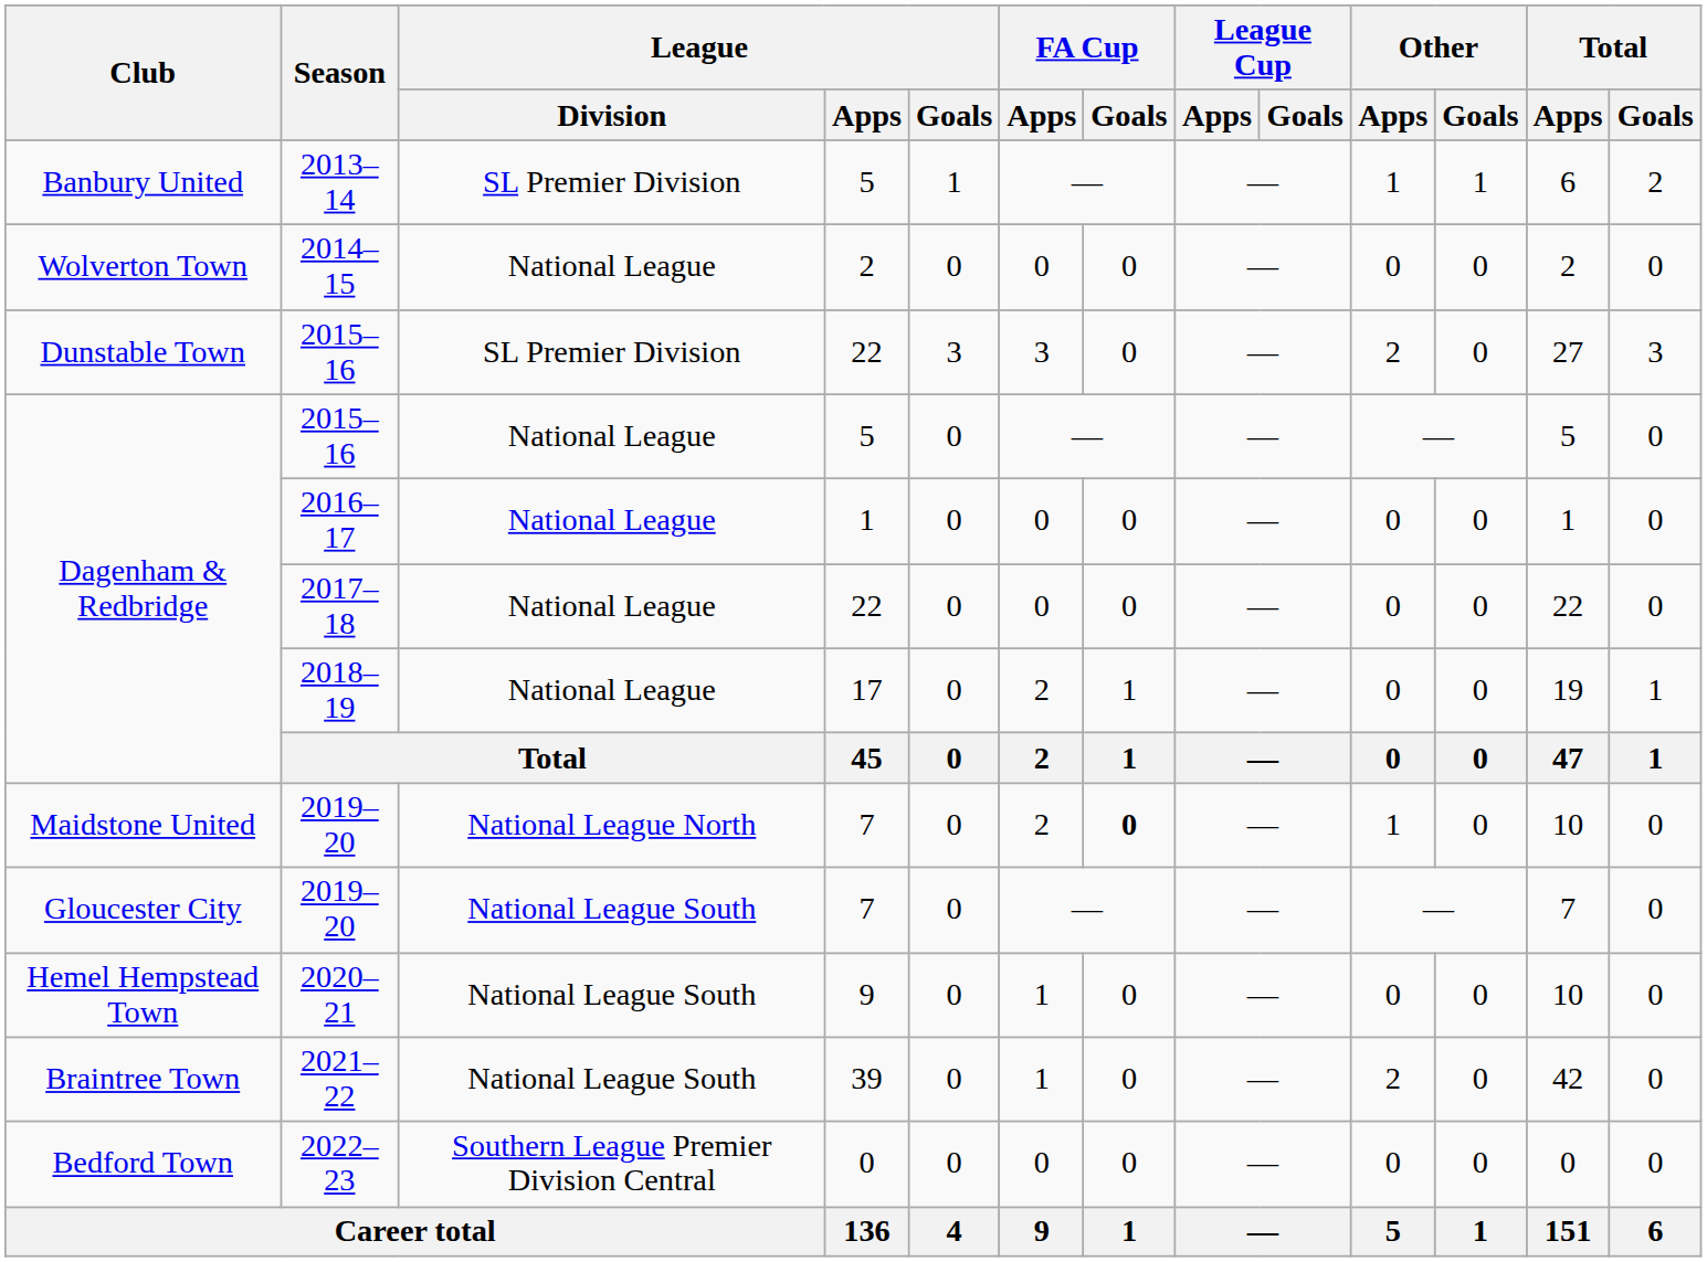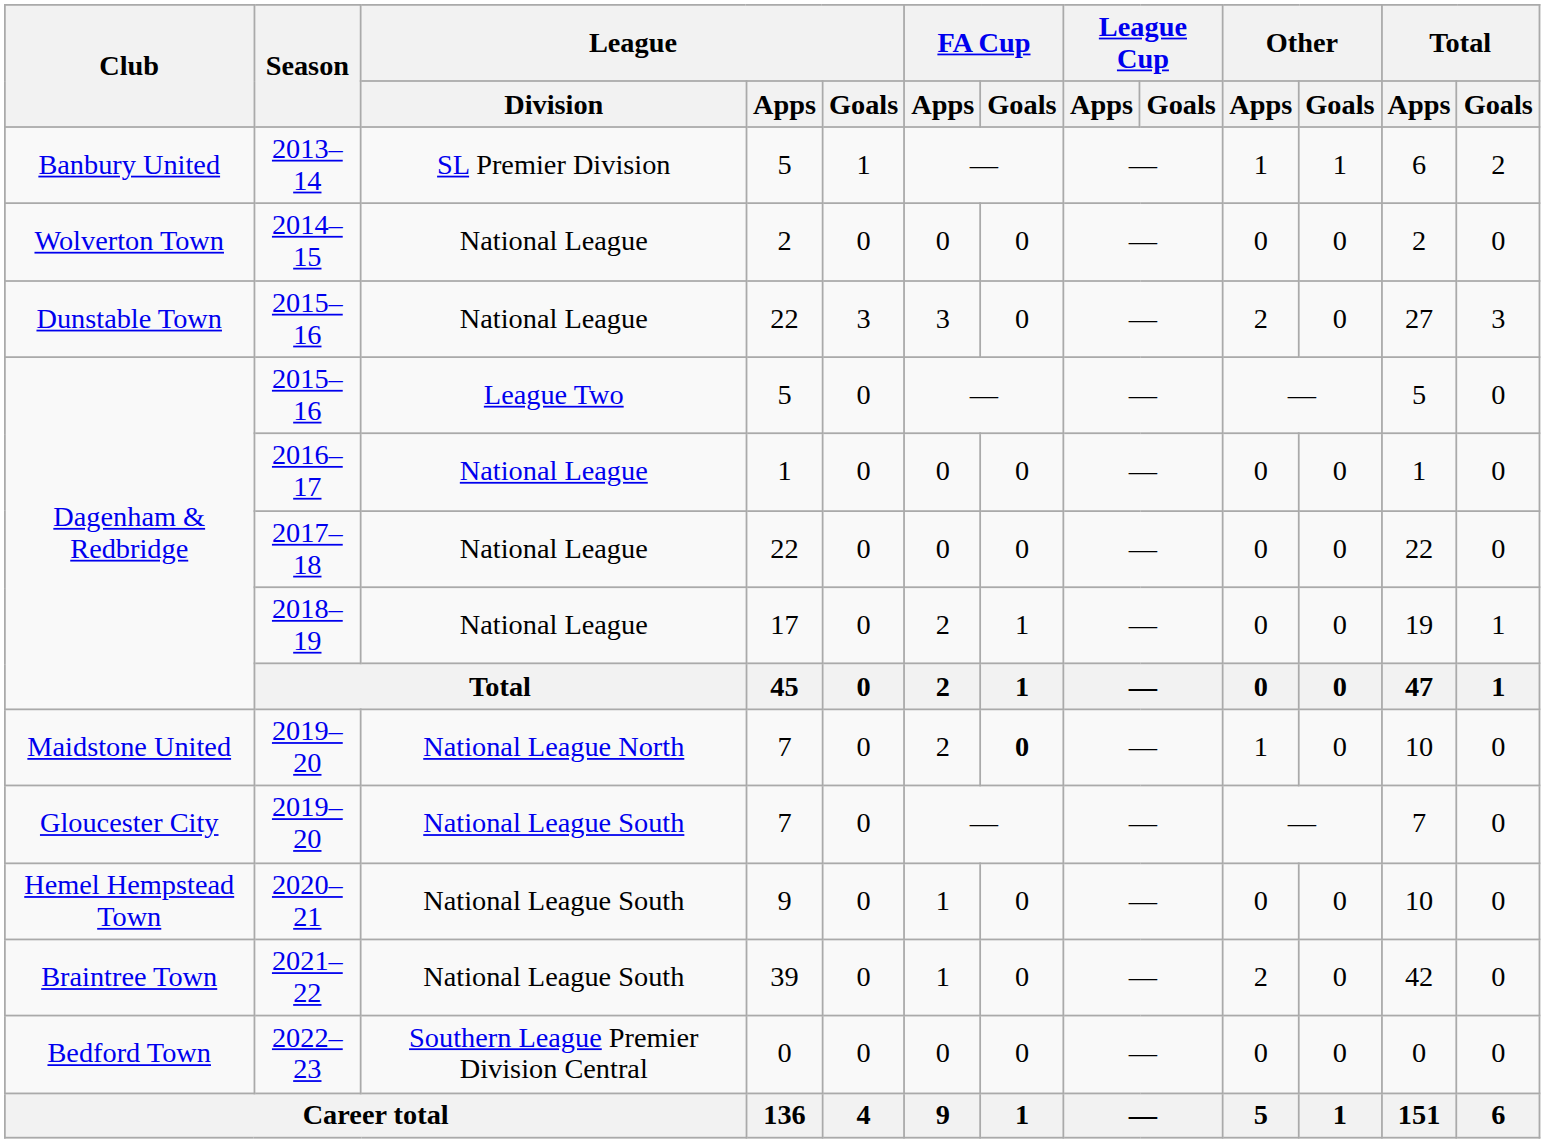Dunstable Town / 2015–16 | League / Division: SL Premier Division -> National League
Dagenham & Redbridge / 2015–16 | League / Division: National League -> League Two
